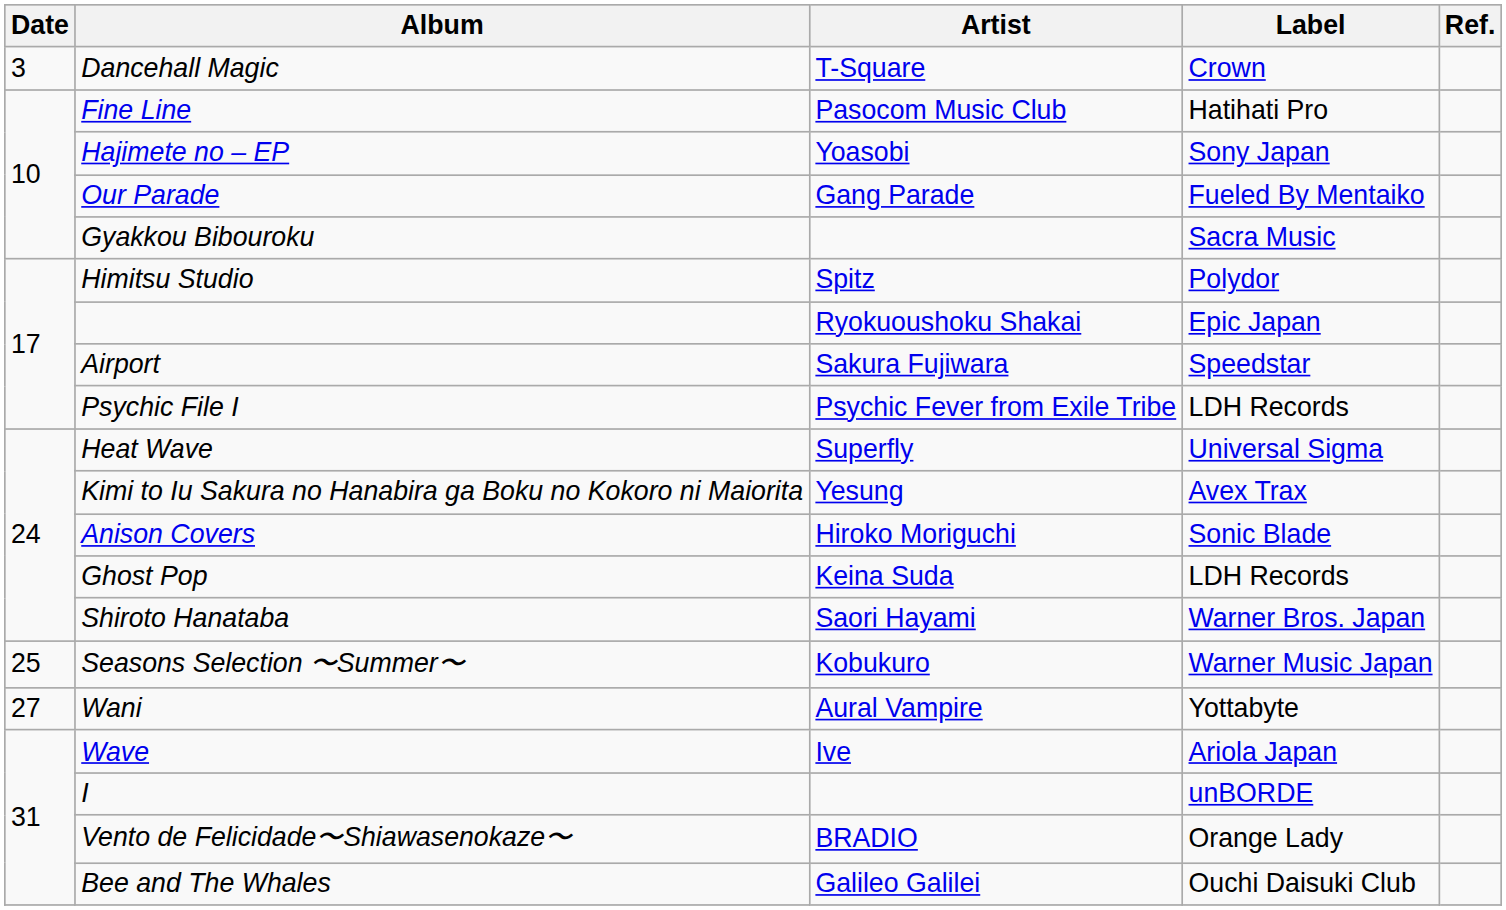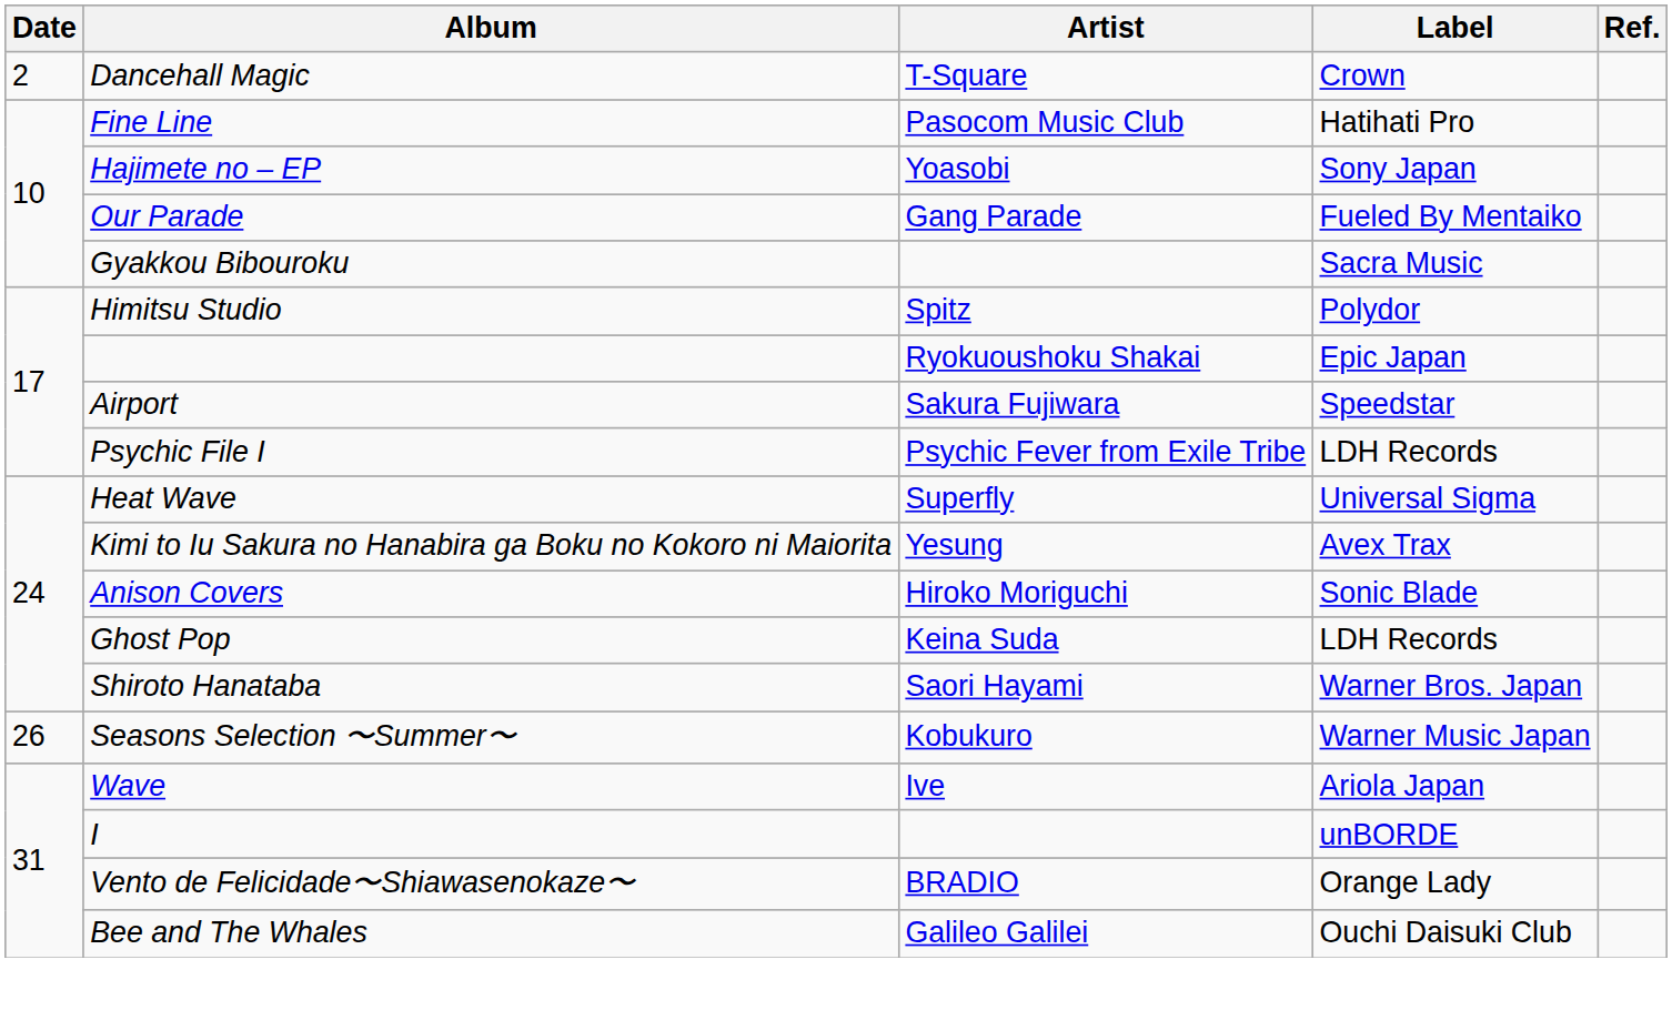Dancehall Magic | Date: 3 -> 2
Seasons Selection 〜Summer〜 | Date: 25 -> 26
- row: 27 | Wani | Aural Vampire | Yottabyte
